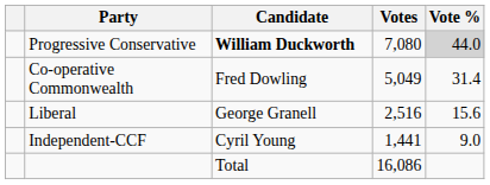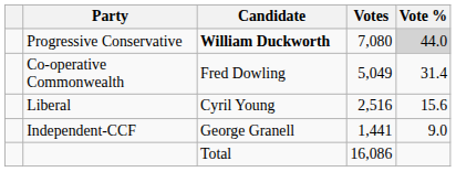Liberal | Candidate: George Granell -> Cyril Young
Independent-CCF | Candidate: Cyril Young -> George Granell
